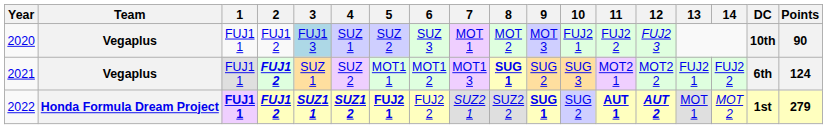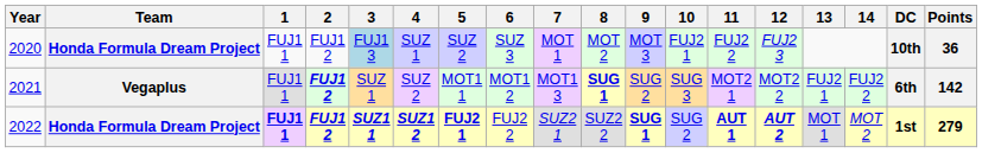2020 | Team: Vegaplus -> Honda Formula Dream Project
2020 | Points: 90 -> 36
2021 | Points: 124 -> 142
